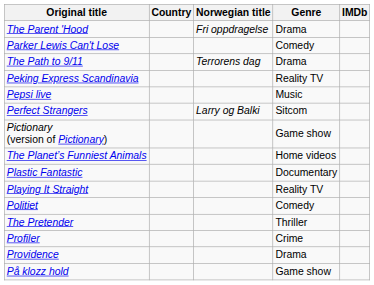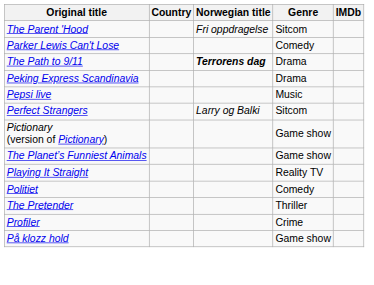The Parent 'Hood | Genre: Drama -> Sitcom
The Path to 9/11 | Norwegian title: normal -> bold
Peking Express Scandinavia | Genre: Reality TV -> Drama
The Planet’s Funniest Animals | Genre: Home videos -> Game show
- row: Plastic Fantastic | Documentary
- row: Providence | Drama
